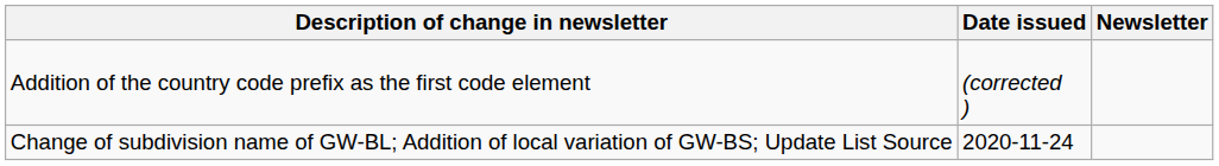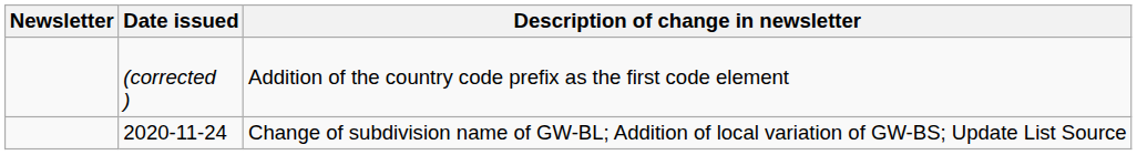columns swapped: Newsletter <-> Description of change in newsletter
